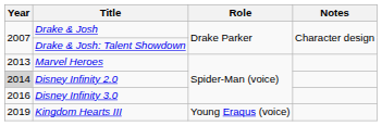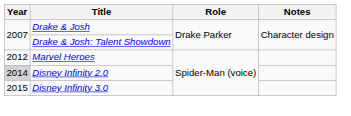Marvel Heroes | Year: 2013 -> 2012
Disney Infinity 3.0 | Year: 2016 -> 2015
- row: 2019 | Kingdom Hearts III | Young Eraqus (voice)
